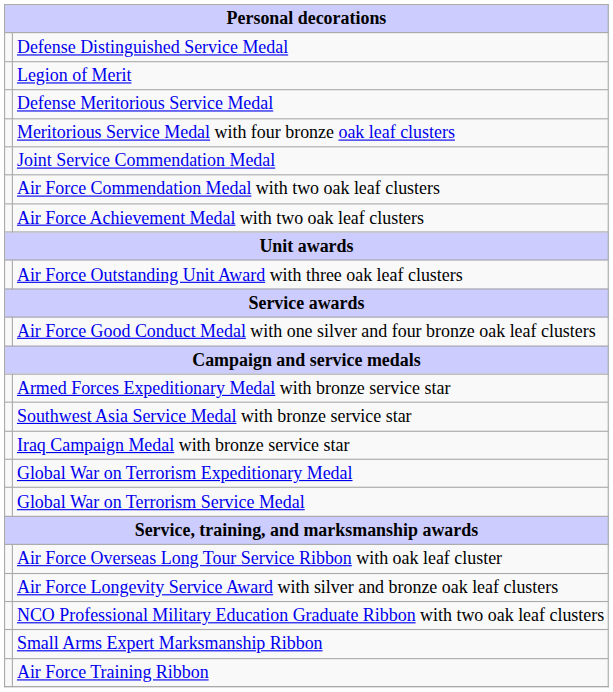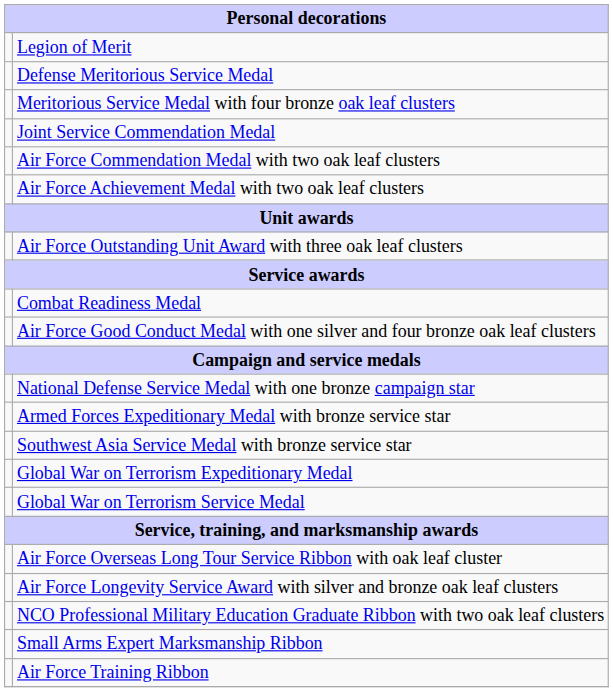- row: Defense Distinguished Service Medal
+ row: Combat Readiness Medal
+ row: National Defense Service Medal with one bronze campaign star
- row: Iraq Campaign Medal with bronze service star
